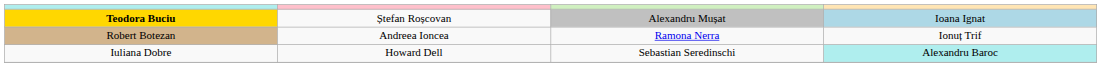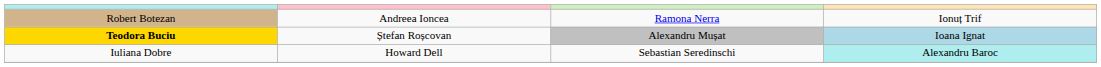rows swapped: Teodora Buciu <-> Robert Botezan
